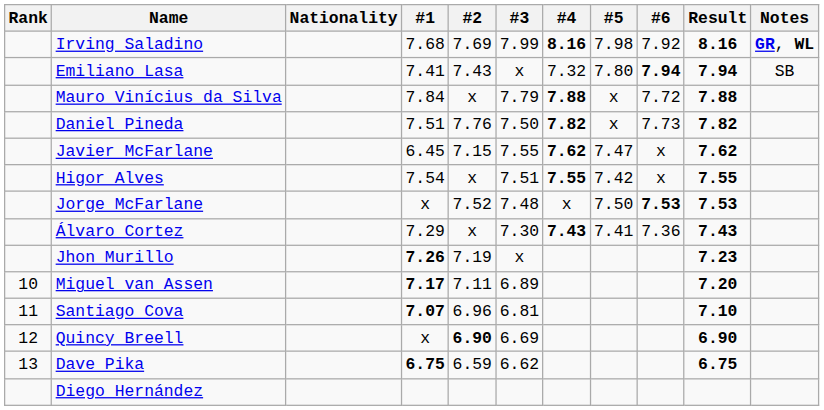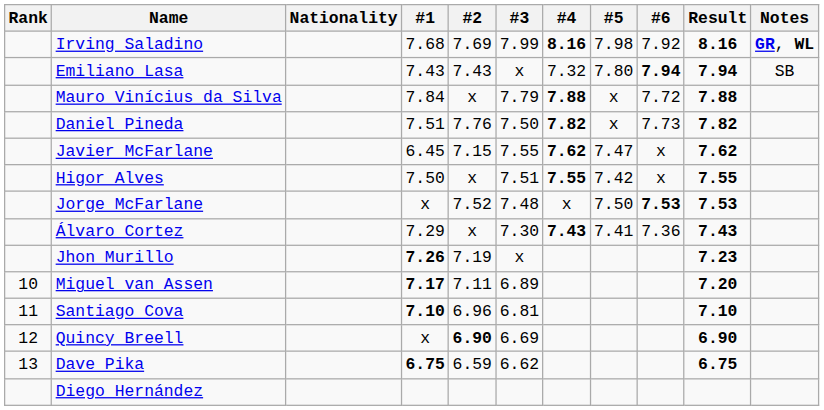Emiliano Lasa | #1: 7.41 -> 7.43
Higor Alves | #1: 7.54 -> 7.50
Santiago Cova | #1: 7.07 -> 7.10
